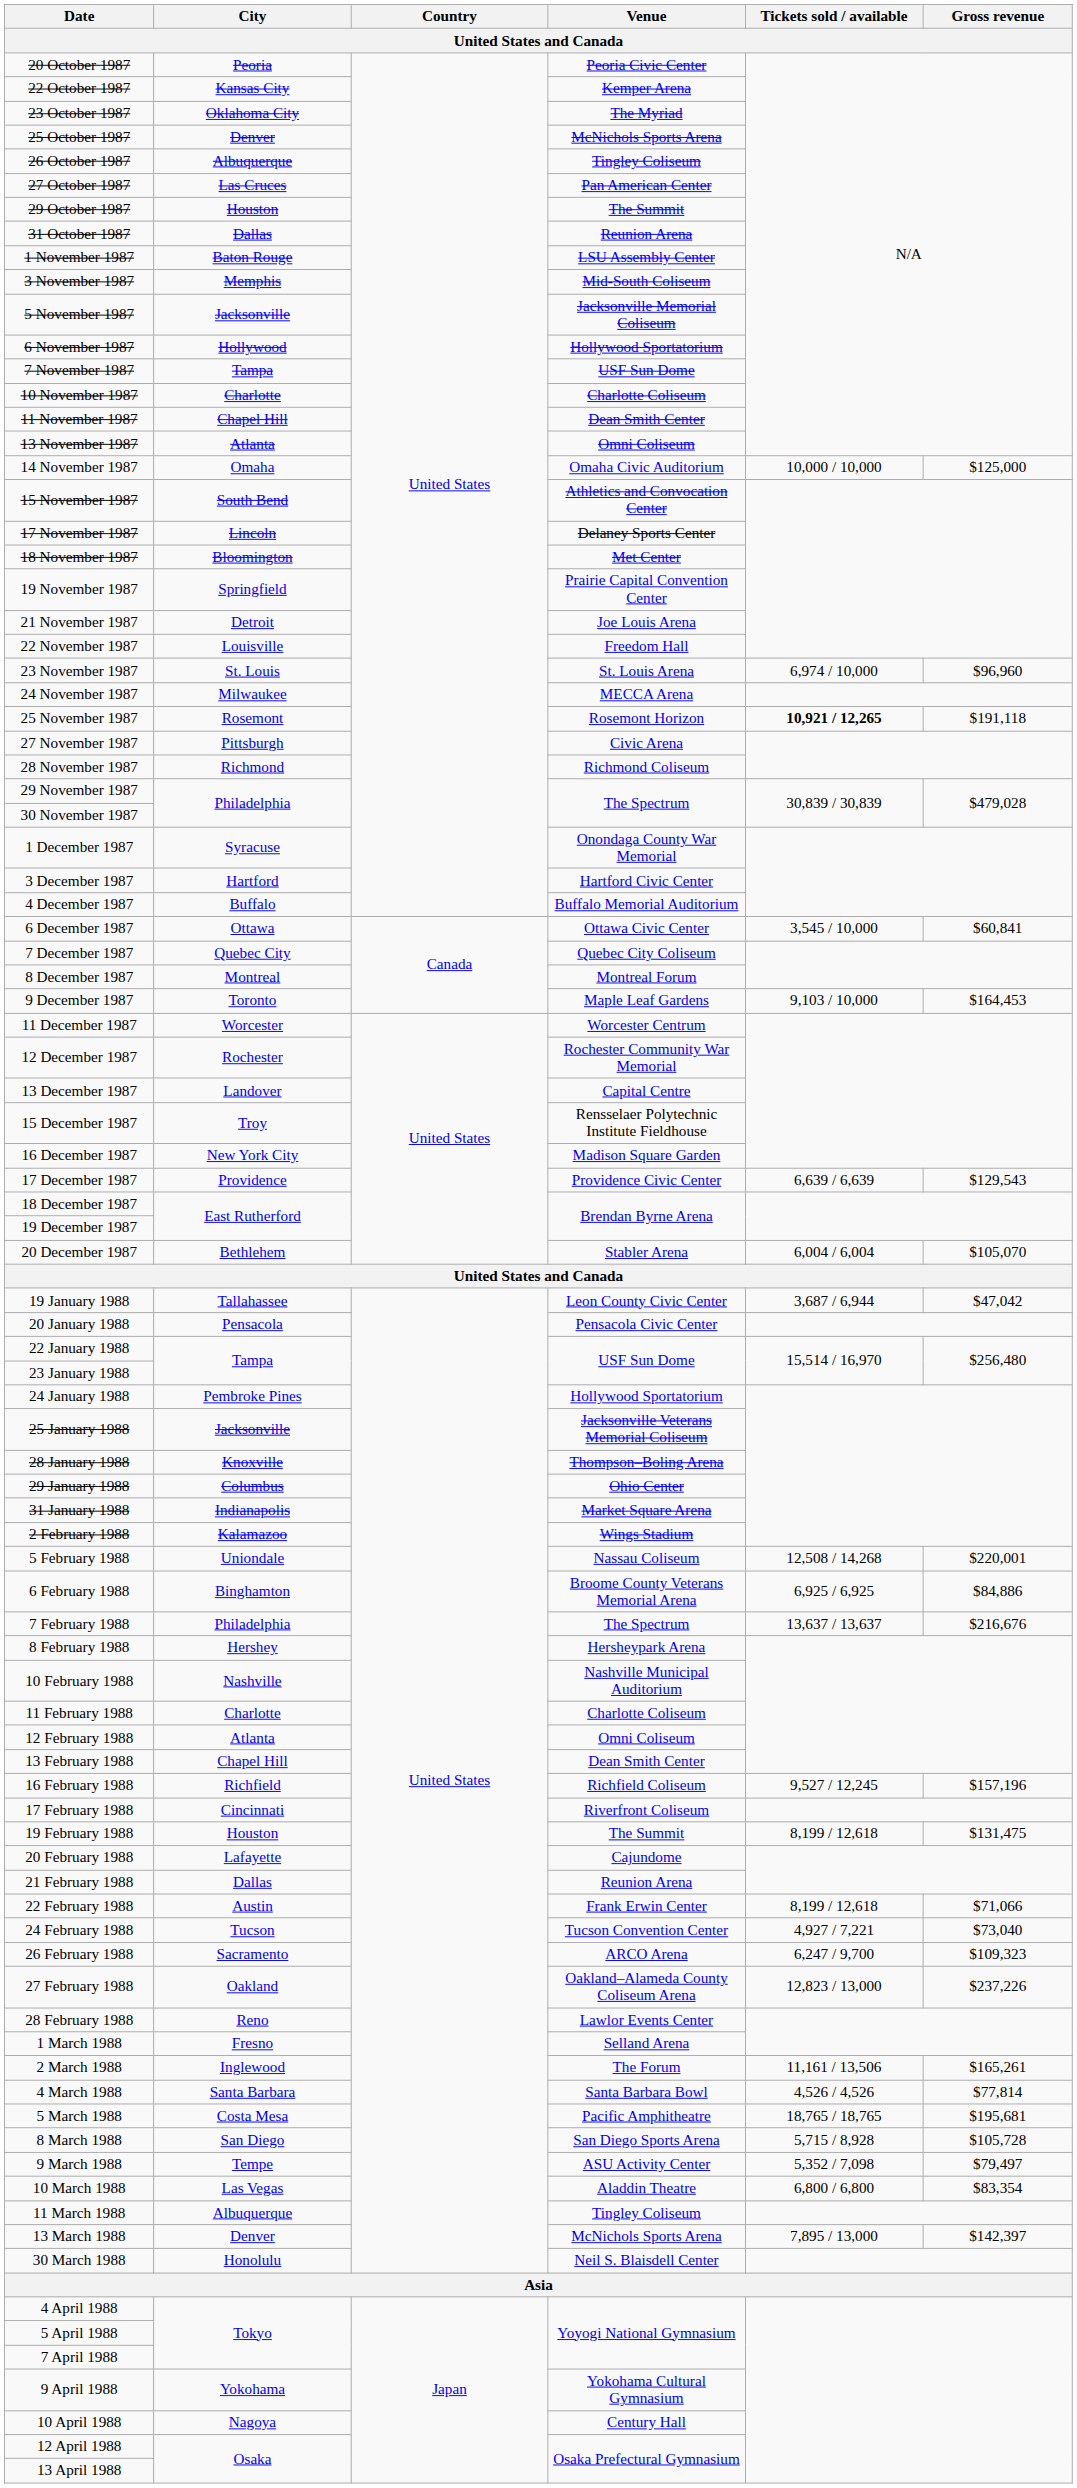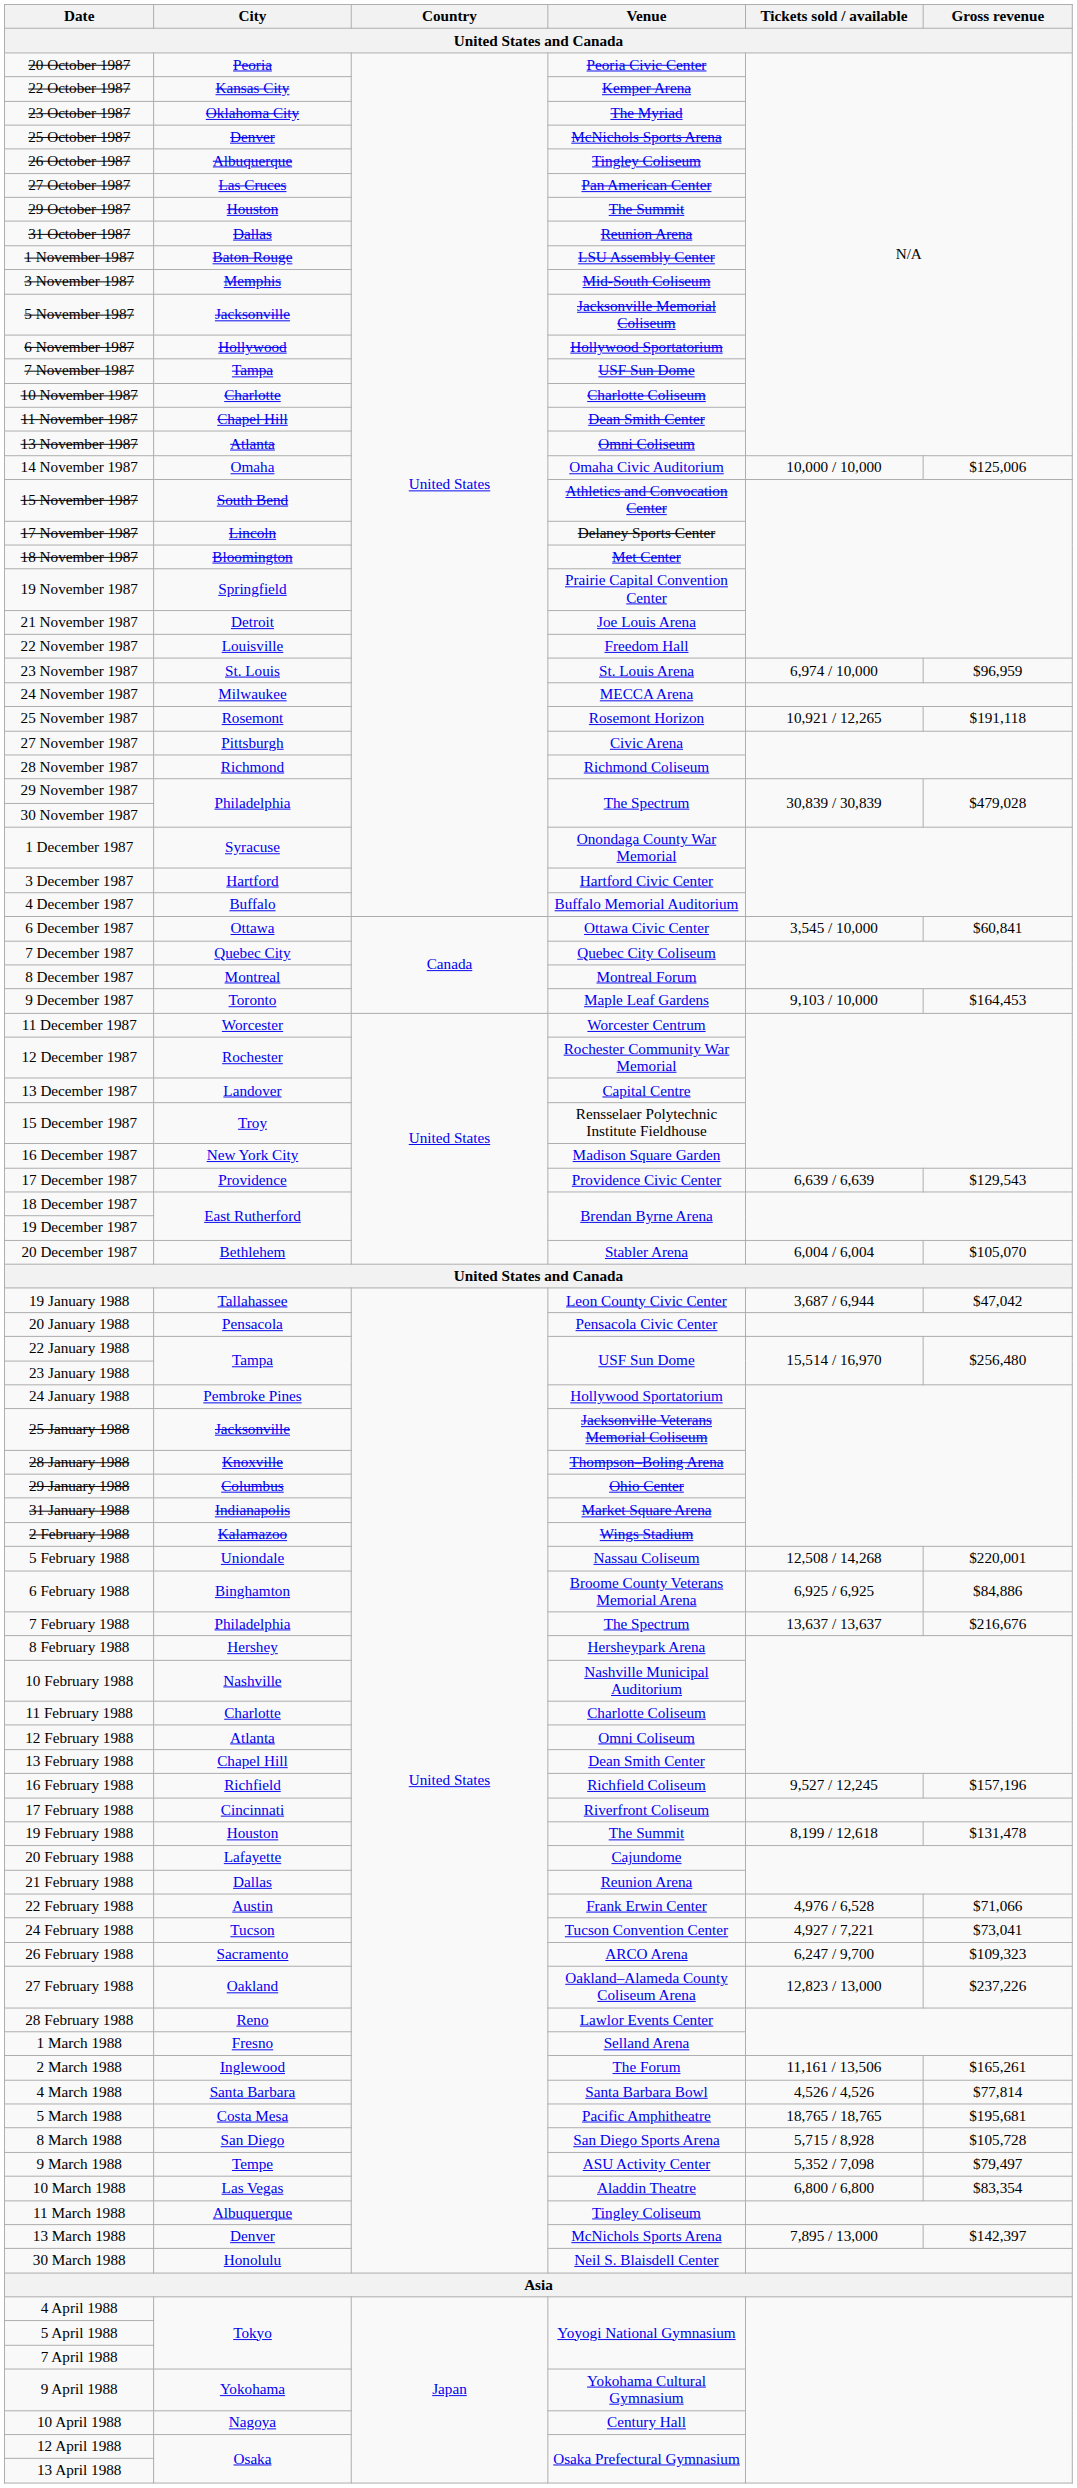14 November 1987 | Gross revenue: $125,000 -> $125,006
23 November 1987 | Gross revenue: $96,960 -> $96,959
25 November 1987 | Tickets sold / available: bold -> normal
19 February 1988 | Gross revenue: $131,475 -> $131,478
22 February 1988 | Tickets sold / available: 8,199 / 12,618 -> 4,976 / 6,528
24 February 1988 | Gross revenue: $73,040 -> $73,041
